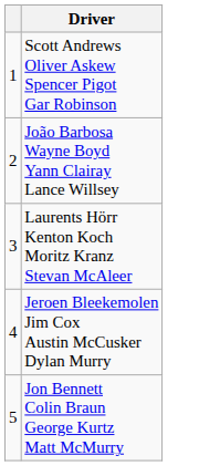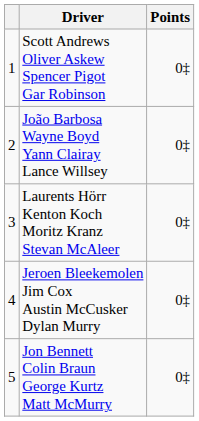+ column: Points | 0‡ | 0‡ | 0‡ | 0‡ | 0‡
